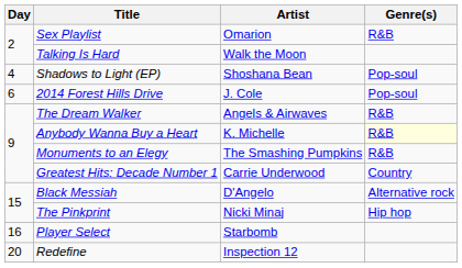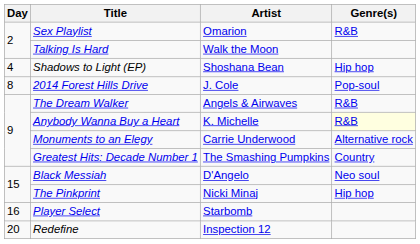Shadows to Light (EP) | Genre(s): Pop-soul -> Hip hop
2014 Forest Hills Drive | Day: 6 -> 8
Monuments to an Elegy | Artist: The Smashing Pumpkins -> Carrie Underwood
Monuments to an Elegy | Genre(s): R&B -> Alternative rock
Greatest Hits: Decade Number 1 | Artist: Carrie Underwood -> The Smashing Pumpkins
Black Messiah | Genre(s): Alternative rock -> Neo soul
